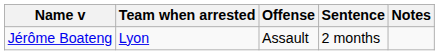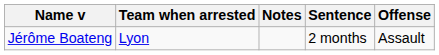columns swapped: Offense <-> Notes
